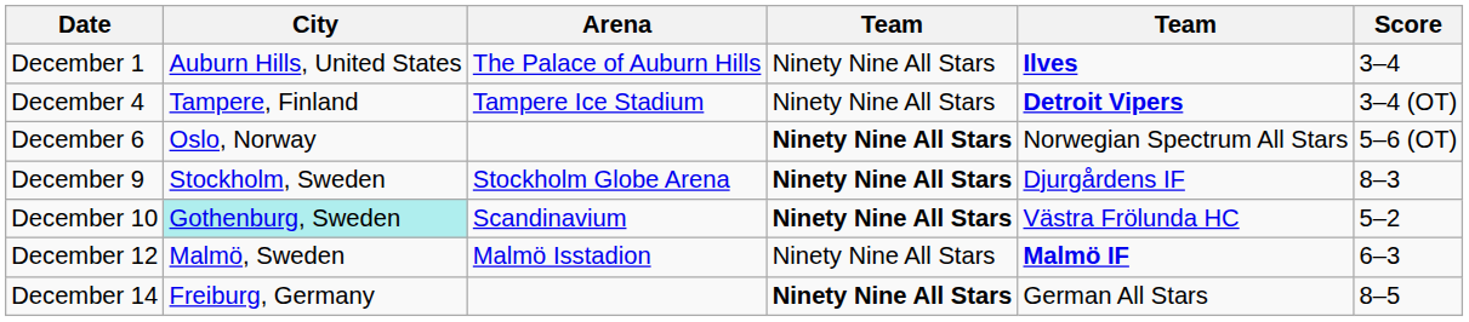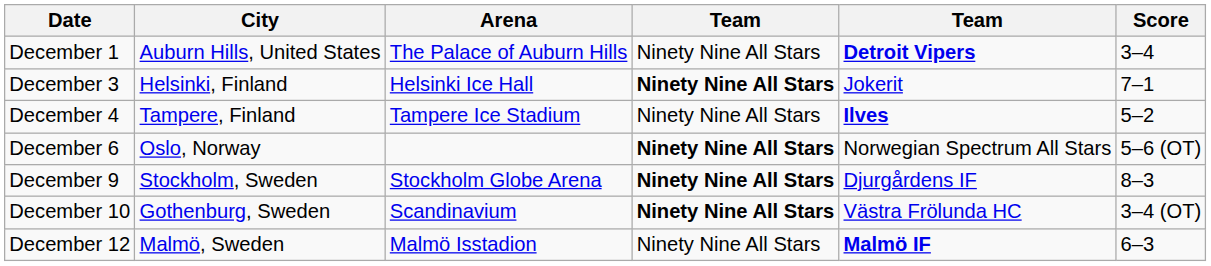December 1 | column 5: Ilves -> Detroit Vipers
+ row: December 3 | Helsinki, Finland | Helsinki Ice Hall | Ninety Nine All Stars | Jokerit | 7–1
December 4 | column 5: Detroit Vipers -> Ilves
December 4 | Score: 3–4 (OT) -> 5–2
December 10 | City: paleturquoise background -> no background
December 10 | Score: 5–2 -> 3–4 (OT)
- row: December 14 | Freiburg, Germany | Ninety Nine All Stars | German All Stars | 8–5
